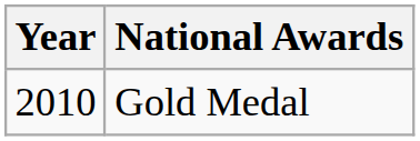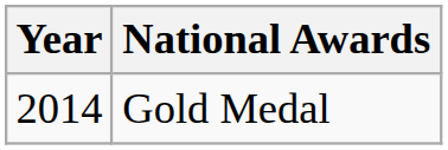Gold Medal | Year: 2010 -> 2014
